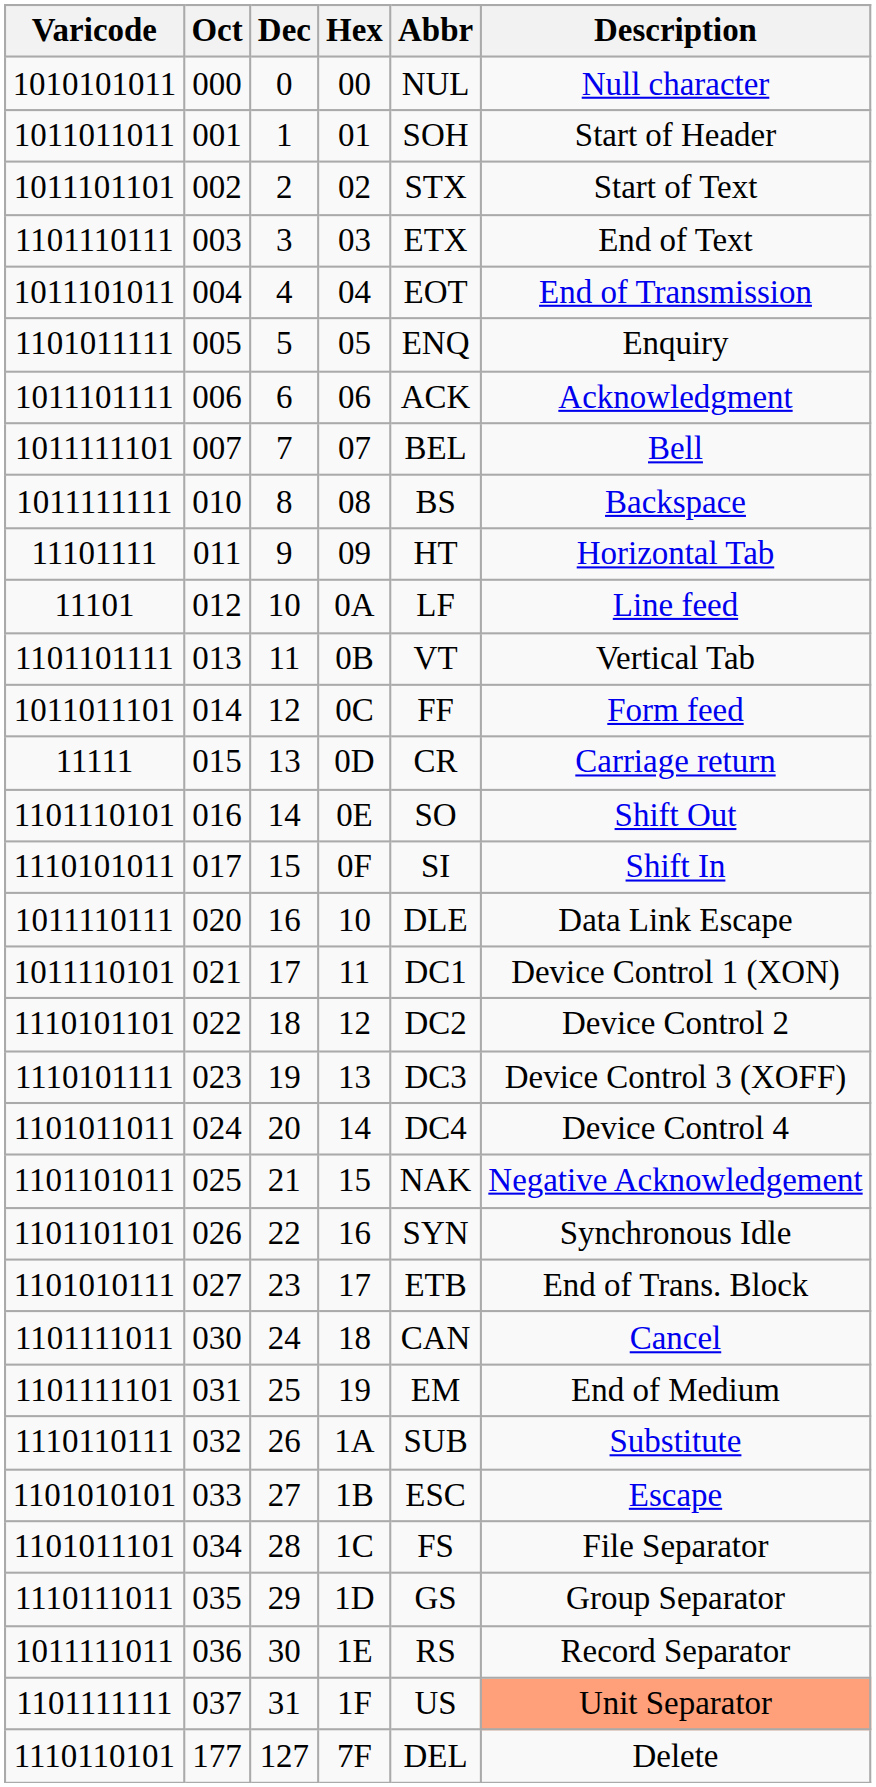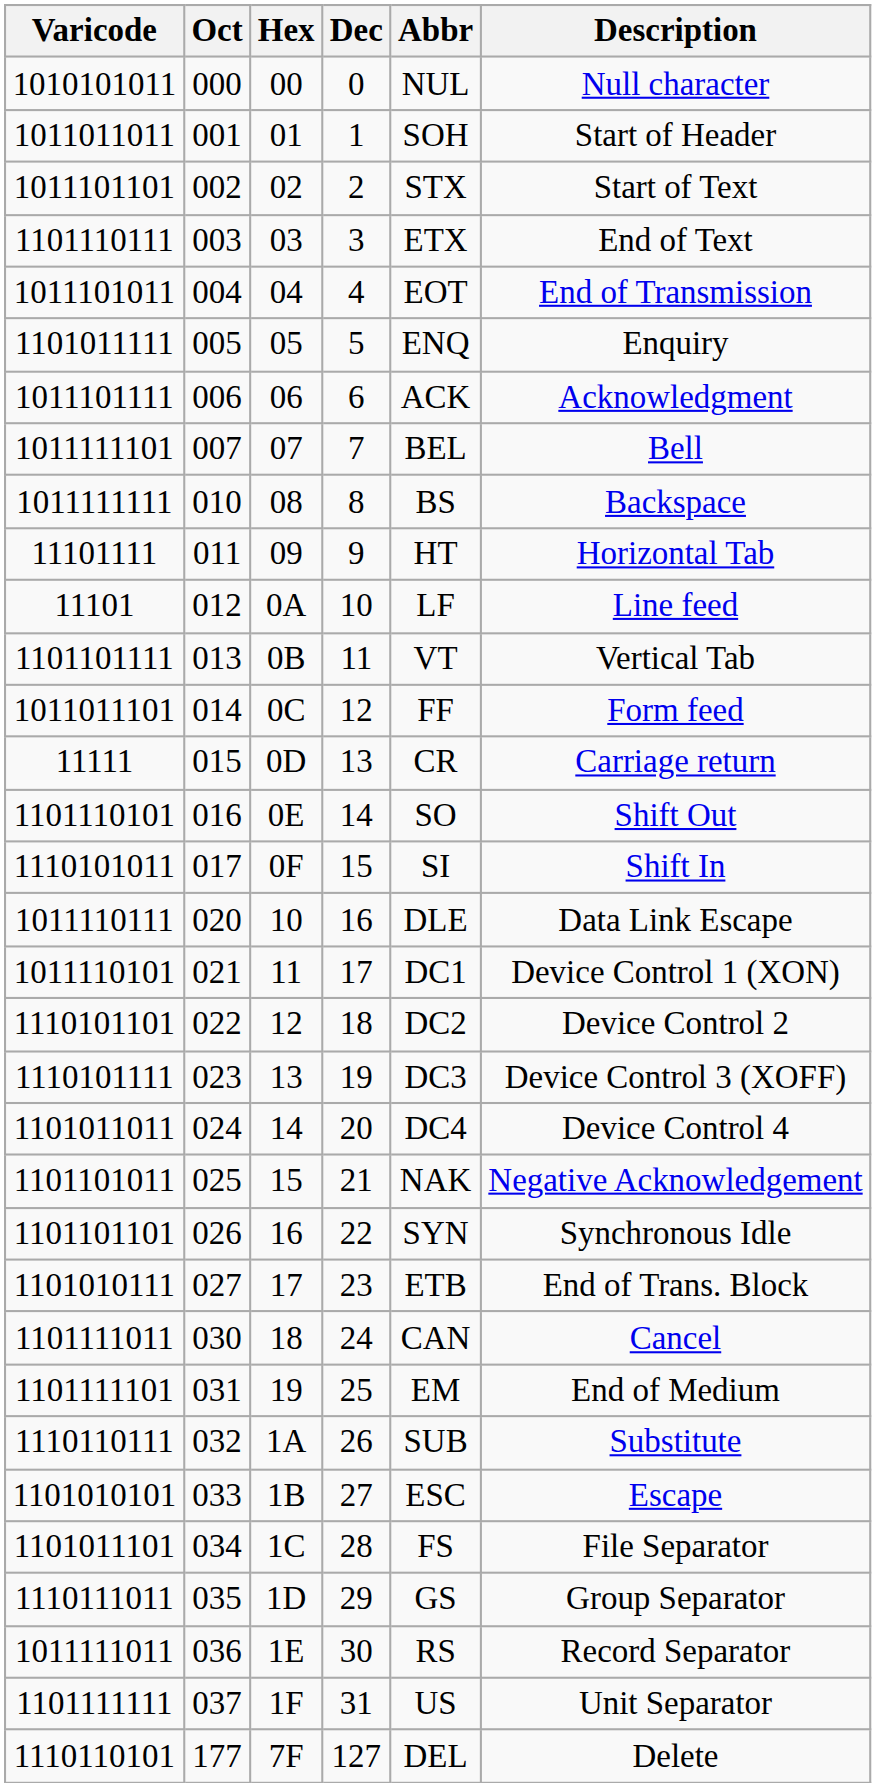columns swapped: Dec <-> Hex
1101111111 | Description: lightsalmon background -> no background
